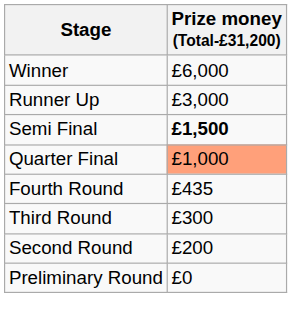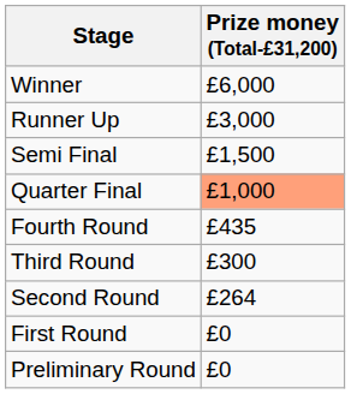Semi Final | Prize money (Total-£31,200): bold -> normal
Second Round | Prize money (Total-£31,200): £200 -> £264
+ row: First Round | £0
